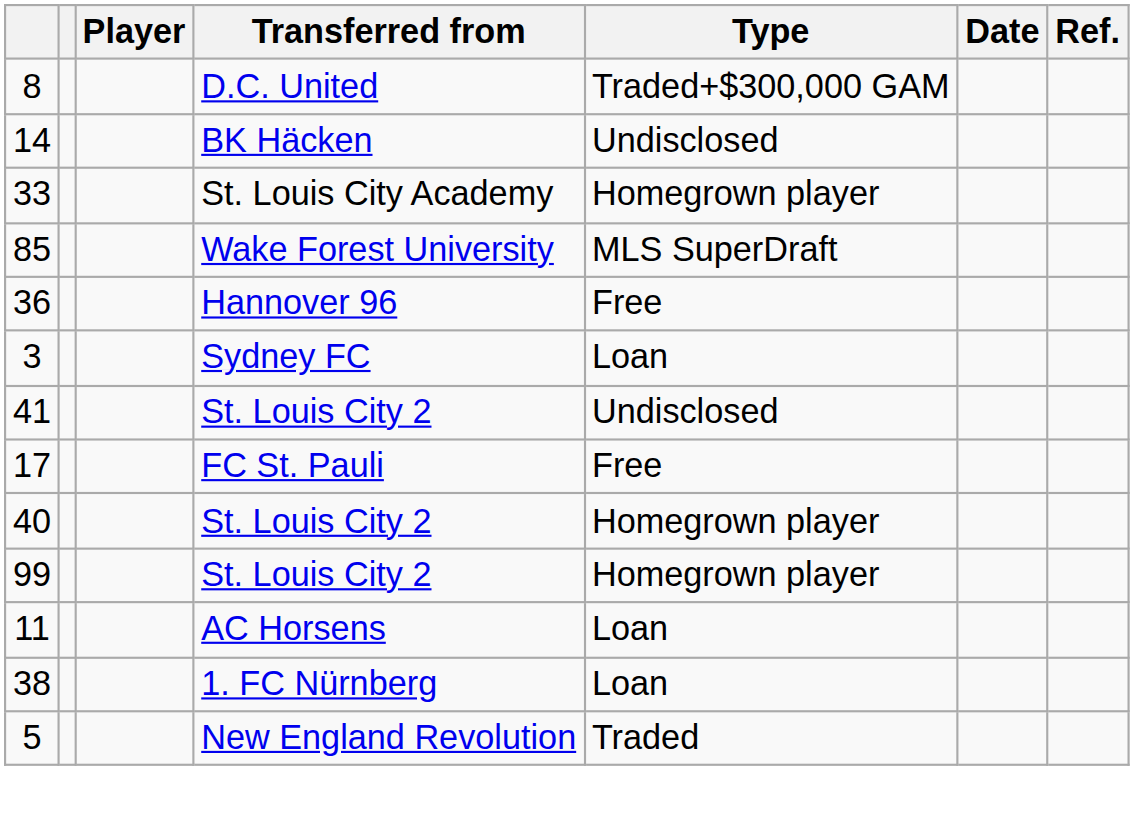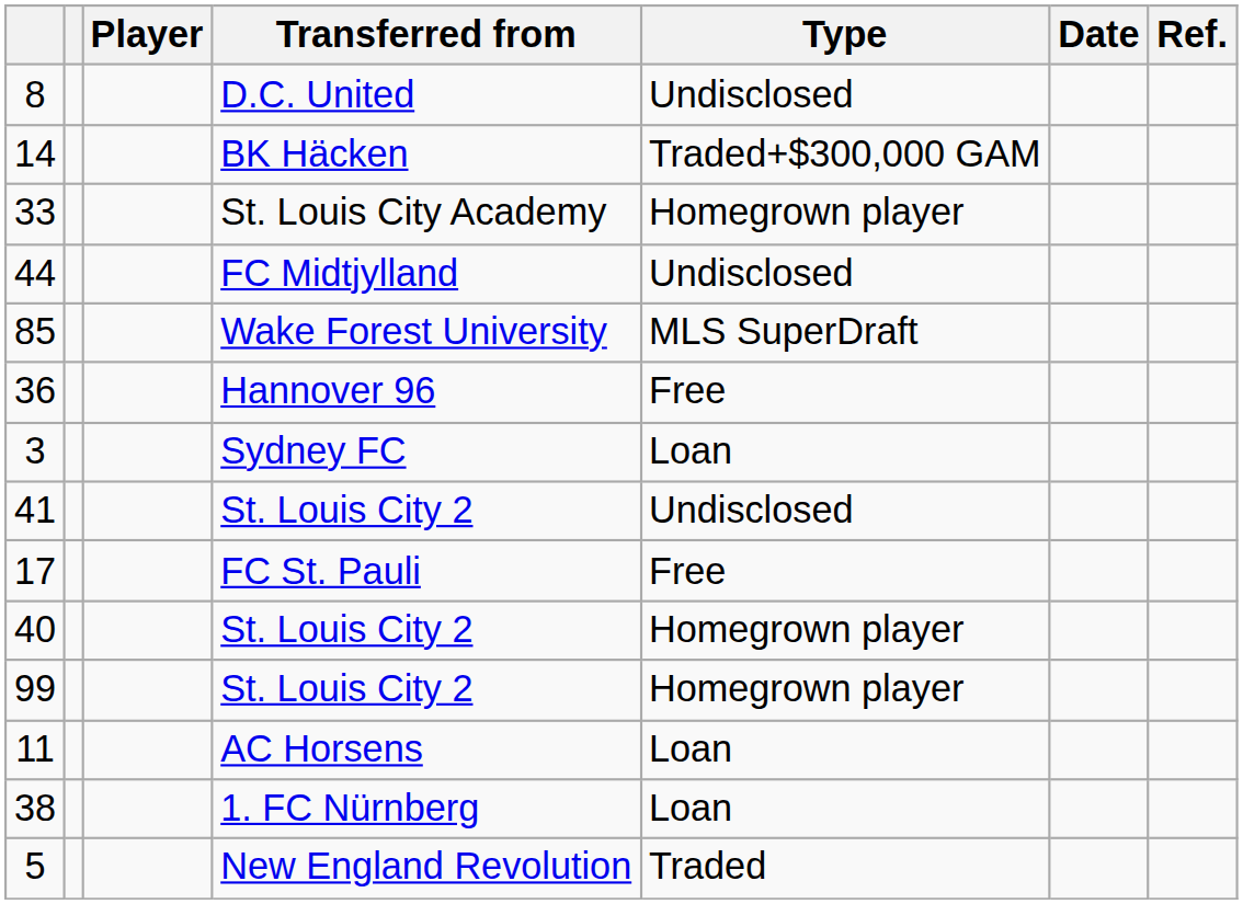8 | Type: Traded+$300,000 GAM -> Undisclosed
14 | Type: Undisclosed -> Traded+$300,000 GAM
+ row: 44 | FC Midtjylland | Undisclosed
